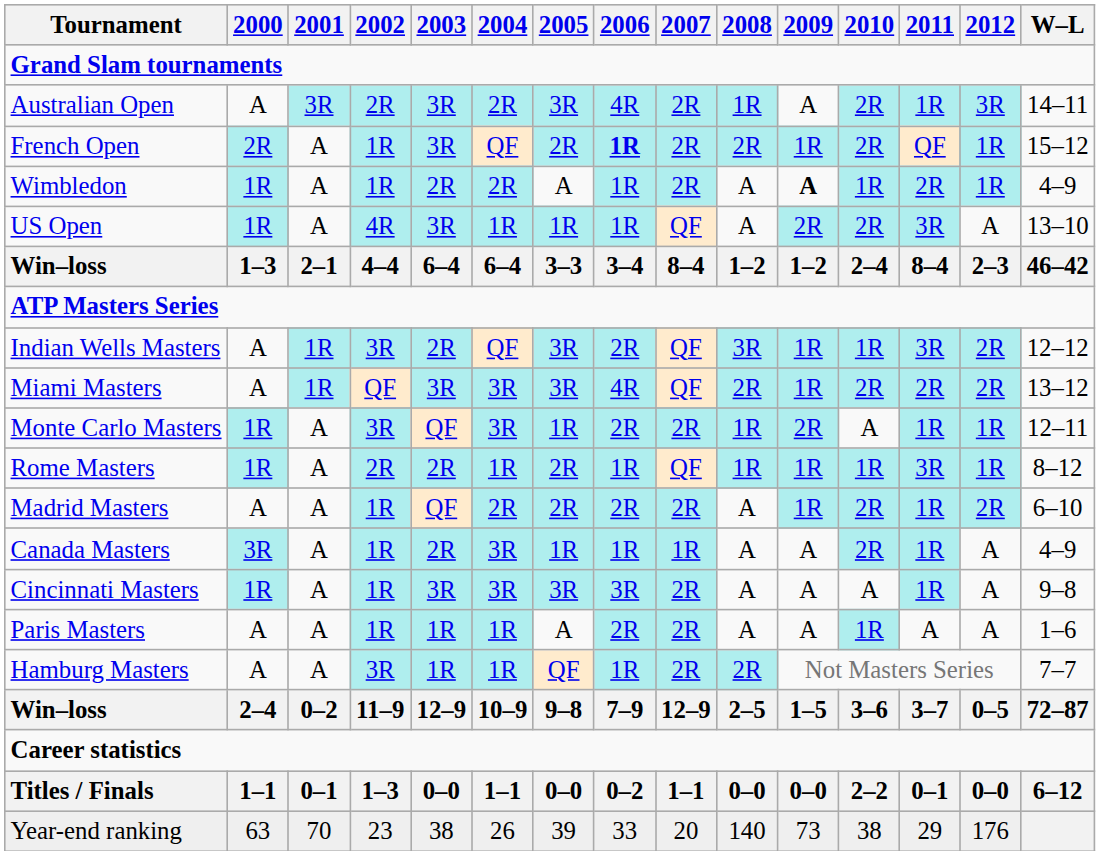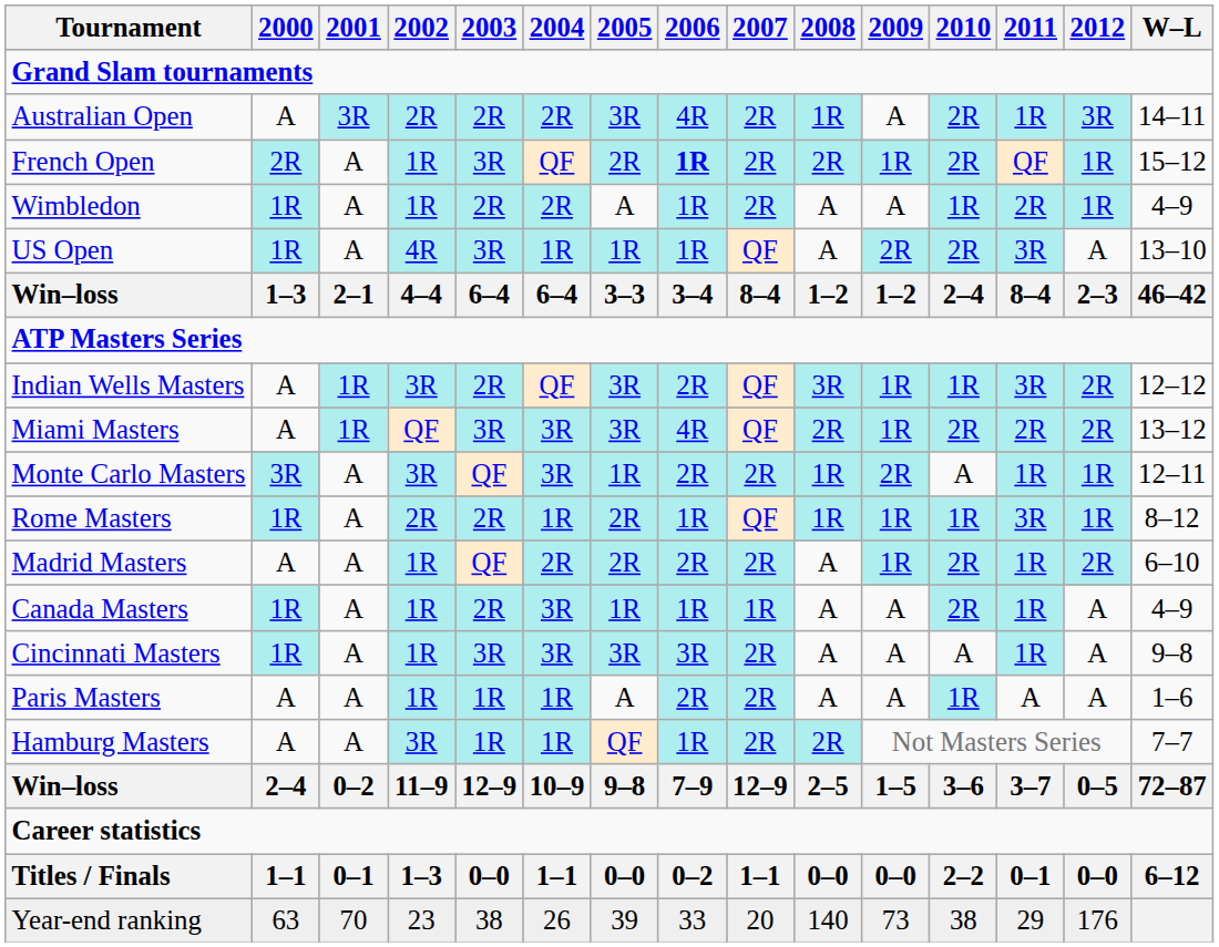Australian Open | 2003: 3R -> 2R
Wimbledon | 2009: bold -> normal
Monte Carlo Masters | 2000: 1R -> 3R
Canada Masters | 2000: 3R -> 1R
